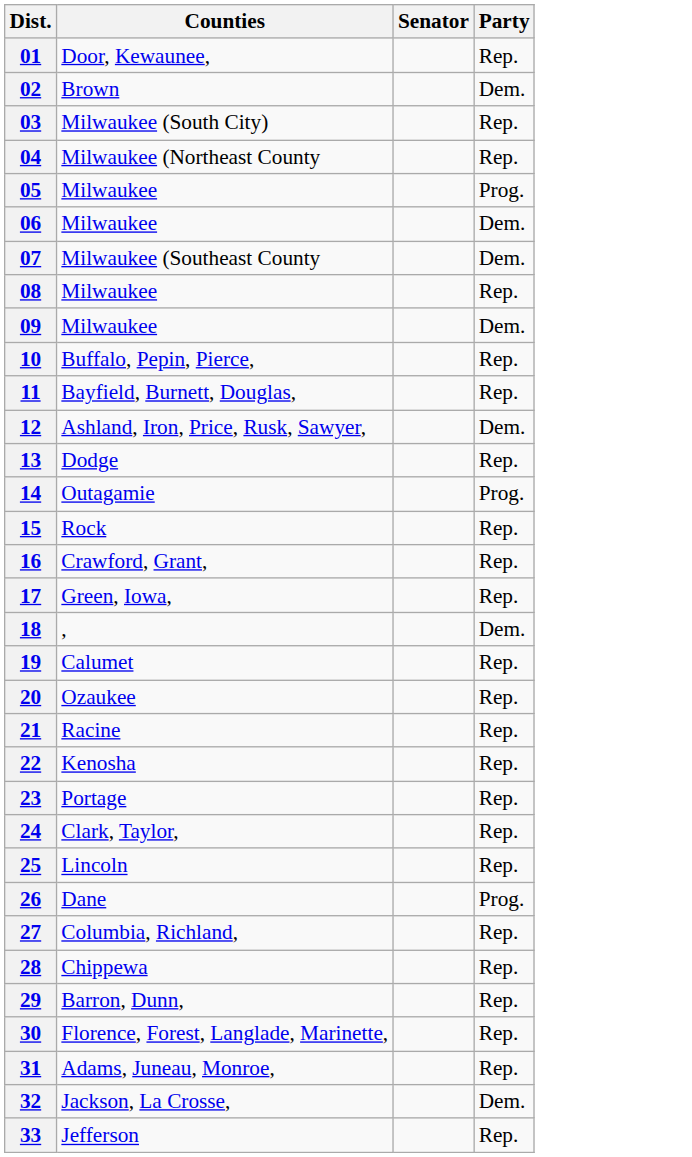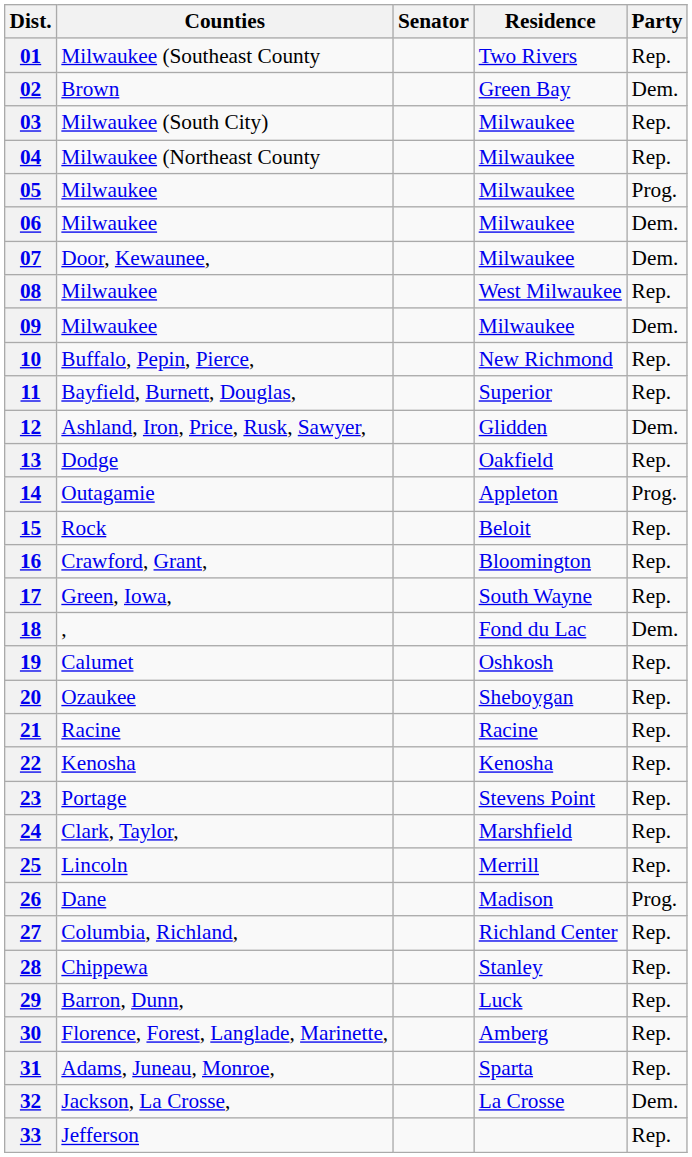+ column: Residence | Two Rivers | Green Bay | Milwaukee | Milwaukee | Milwaukee | Milwaukee | Milwaukee | West Milwaukee | Milwaukee | New Richmond | Superior | Glidden | Oakfield | Appleton | Beloit | Bloomington | South Wayne | Fond du Lac | Oshkosh | Sheboygan | Racine | Kenosha | Stevens Point | Marshfield | Merrill | Madison | Richland Center | Stanley | Luck | Amberg | Sparta | La Crosse
01 | Counties: Door, Kewaunee, -> Milwaukee (Southeast County
07 | Counties: Milwaukee (Southeast County -> Door, Kewaunee,
